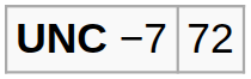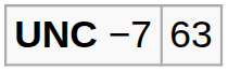UNC −7 | column 2: 72 -> 63
